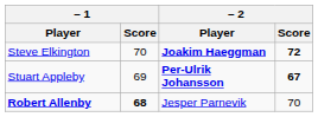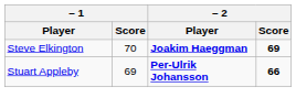Steve Elkington | – 2 / Score: 72 -> 69
Stuart Appleby | – 2 / Score: 67 -> 66
- row: Robert Allenby | 68 | Jesper Parnevik | 70
